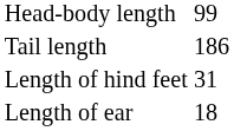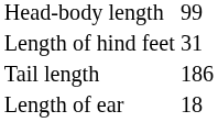rows swapped: Tail length <-> Length of hind feet
